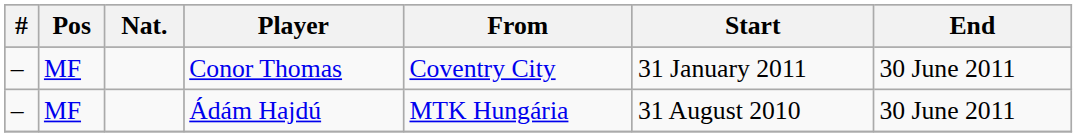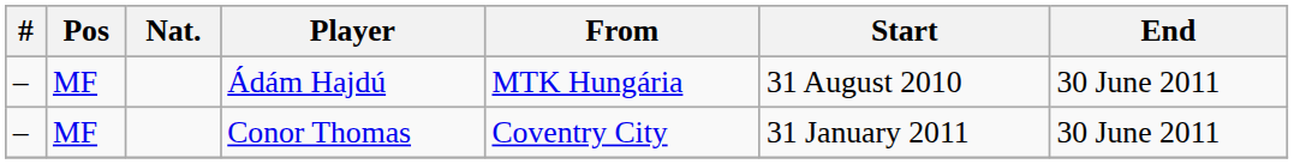rows swapped: Ádám Hajdú <-> Conor Thomas
